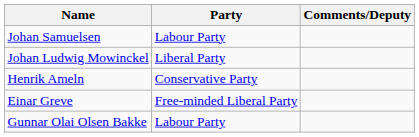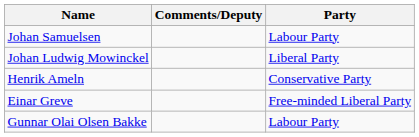columns swapped: Party <-> Comments/Deputy
